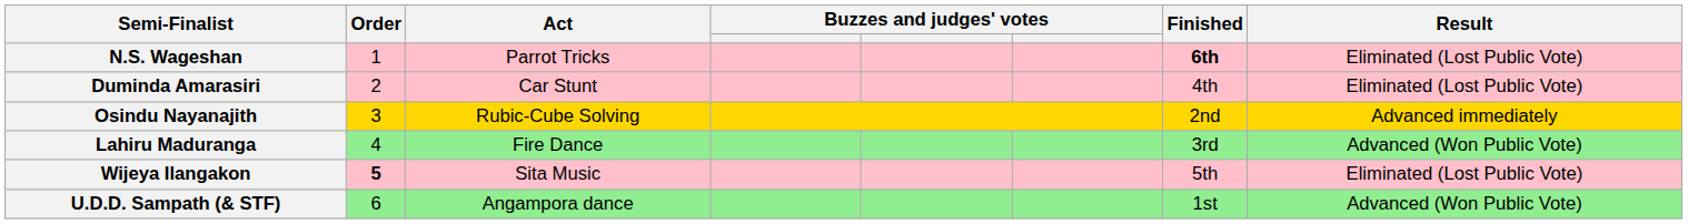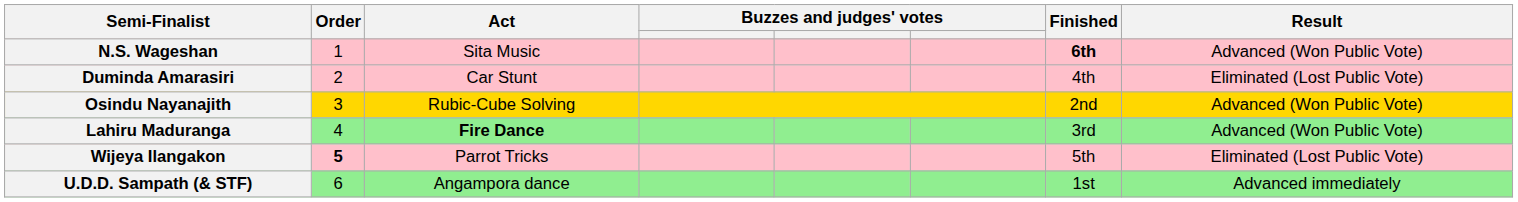N.S. Wageshan | Act: Parrot Tricks -> Sita Music
N.S. Wageshan | Result: Eliminated (Lost Public Vote) -> Advanced (Won Public Vote)
Osindu Nayanajith | Result: Advanced immediately -> Advanced (Won Public Vote)
Lahiru Maduranga | Act: normal -> bold
Wijeya Ilangakon | Act: Sita Music -> Parrot Tricks
U.D.D. Sampath (& STF) | Result: Advanced (Won Public Vote) -> Advanced immediately
